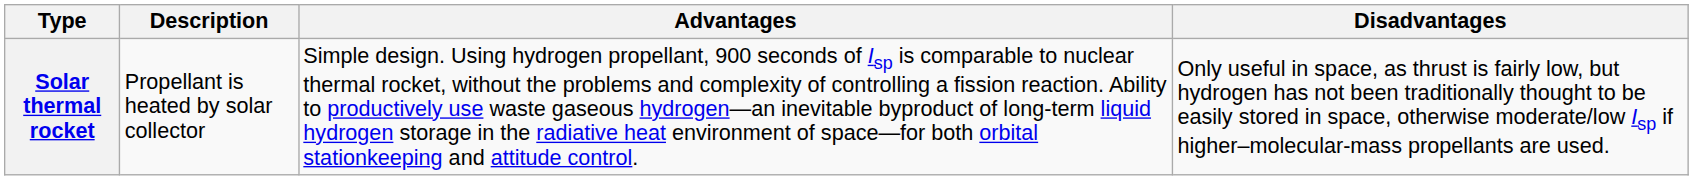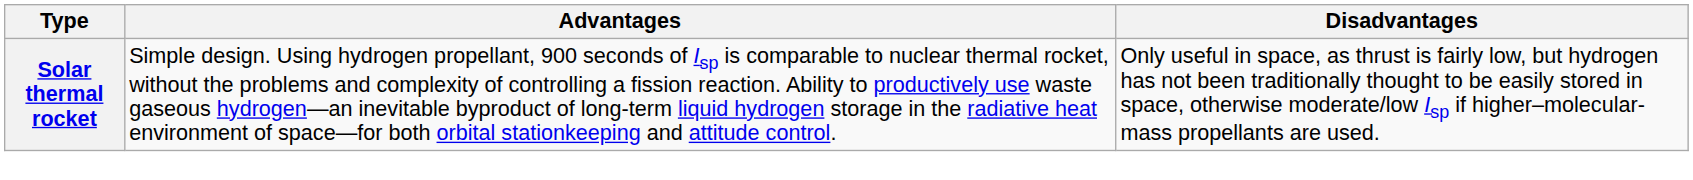- column: Description | Propellant is heated by solar collector
